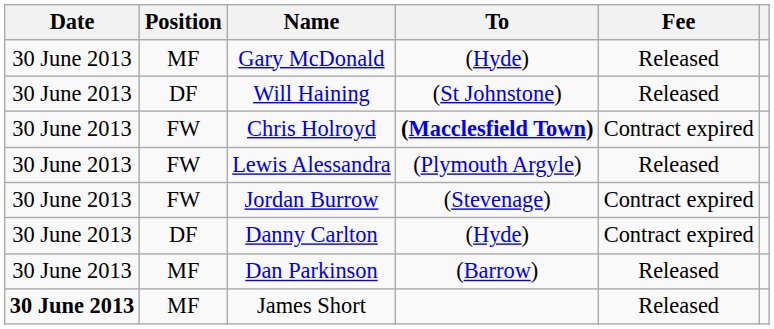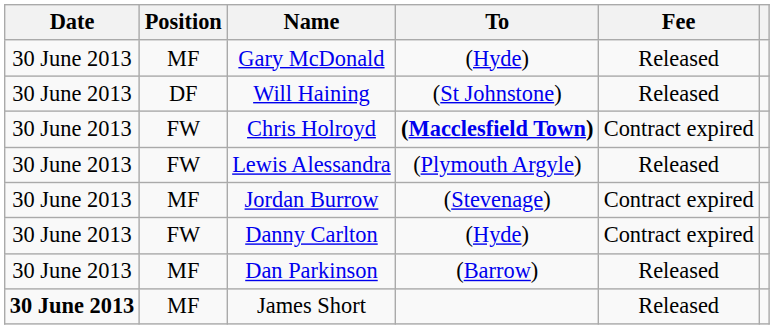Jordan Burrow | Position: FW -> MF
Danny Carlton | Position: DF -> FW
